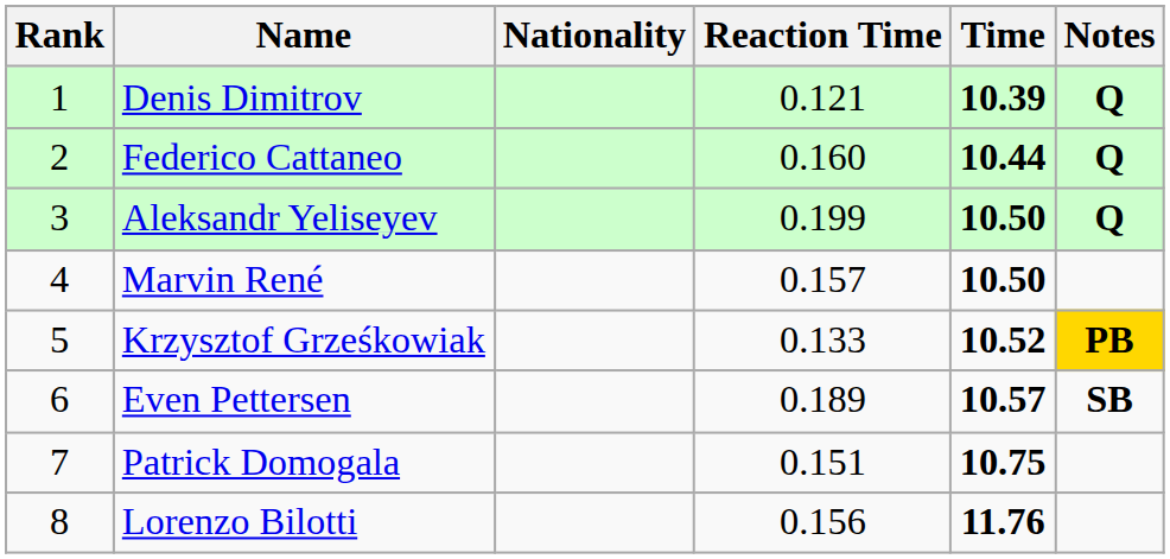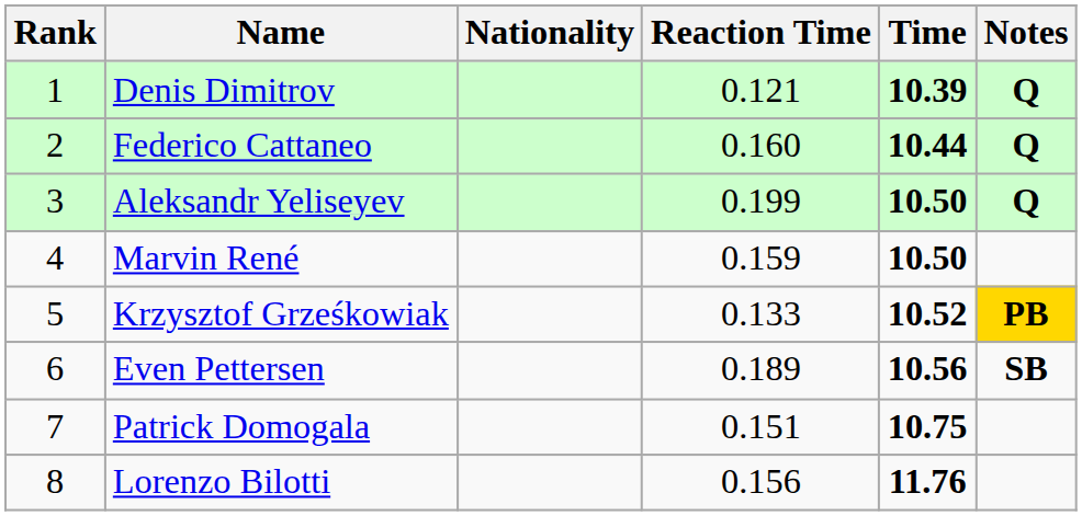Marvin René | Reaction Time: 0.157 -> 0.159
Even Pettersen | Time: 10.57 -> 10.56
